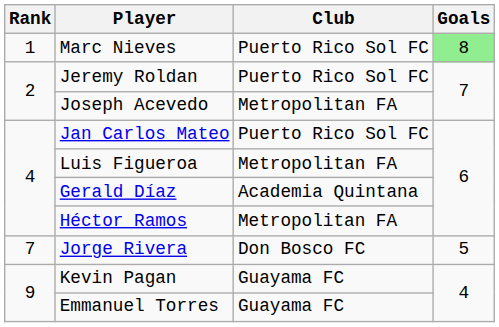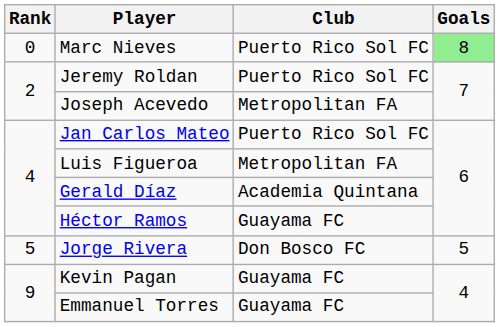Marc Nieves | Rank: 1 -> 0
Héctor Ramos | Club: Metropolitan FA -> Guayama FC
Jorge Rivera | Rank: 7 -> 5
